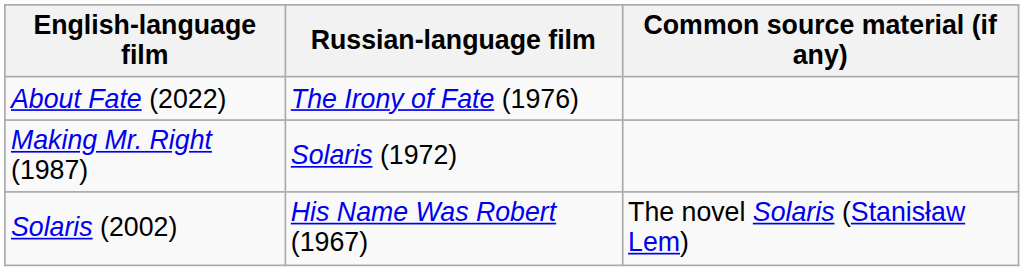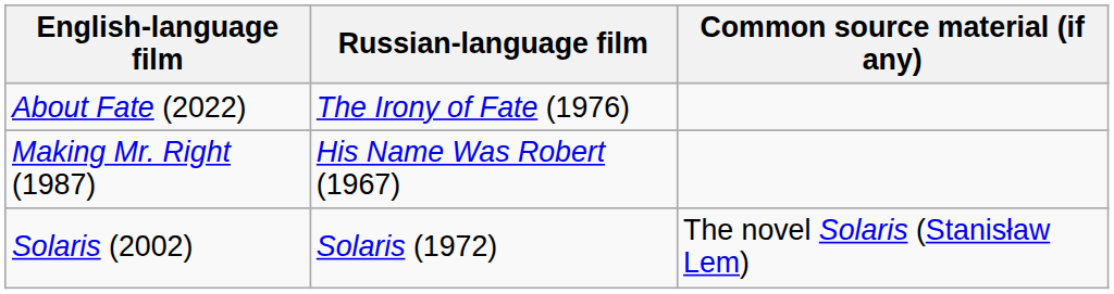Making Mr. Right (1987) | Russian-language film: Solaris (1972) -> His Name Was Robert (1967)
Solaris (2002) | Russian-language film: His Name Was Robert (1967) -> Solaris (1972)
